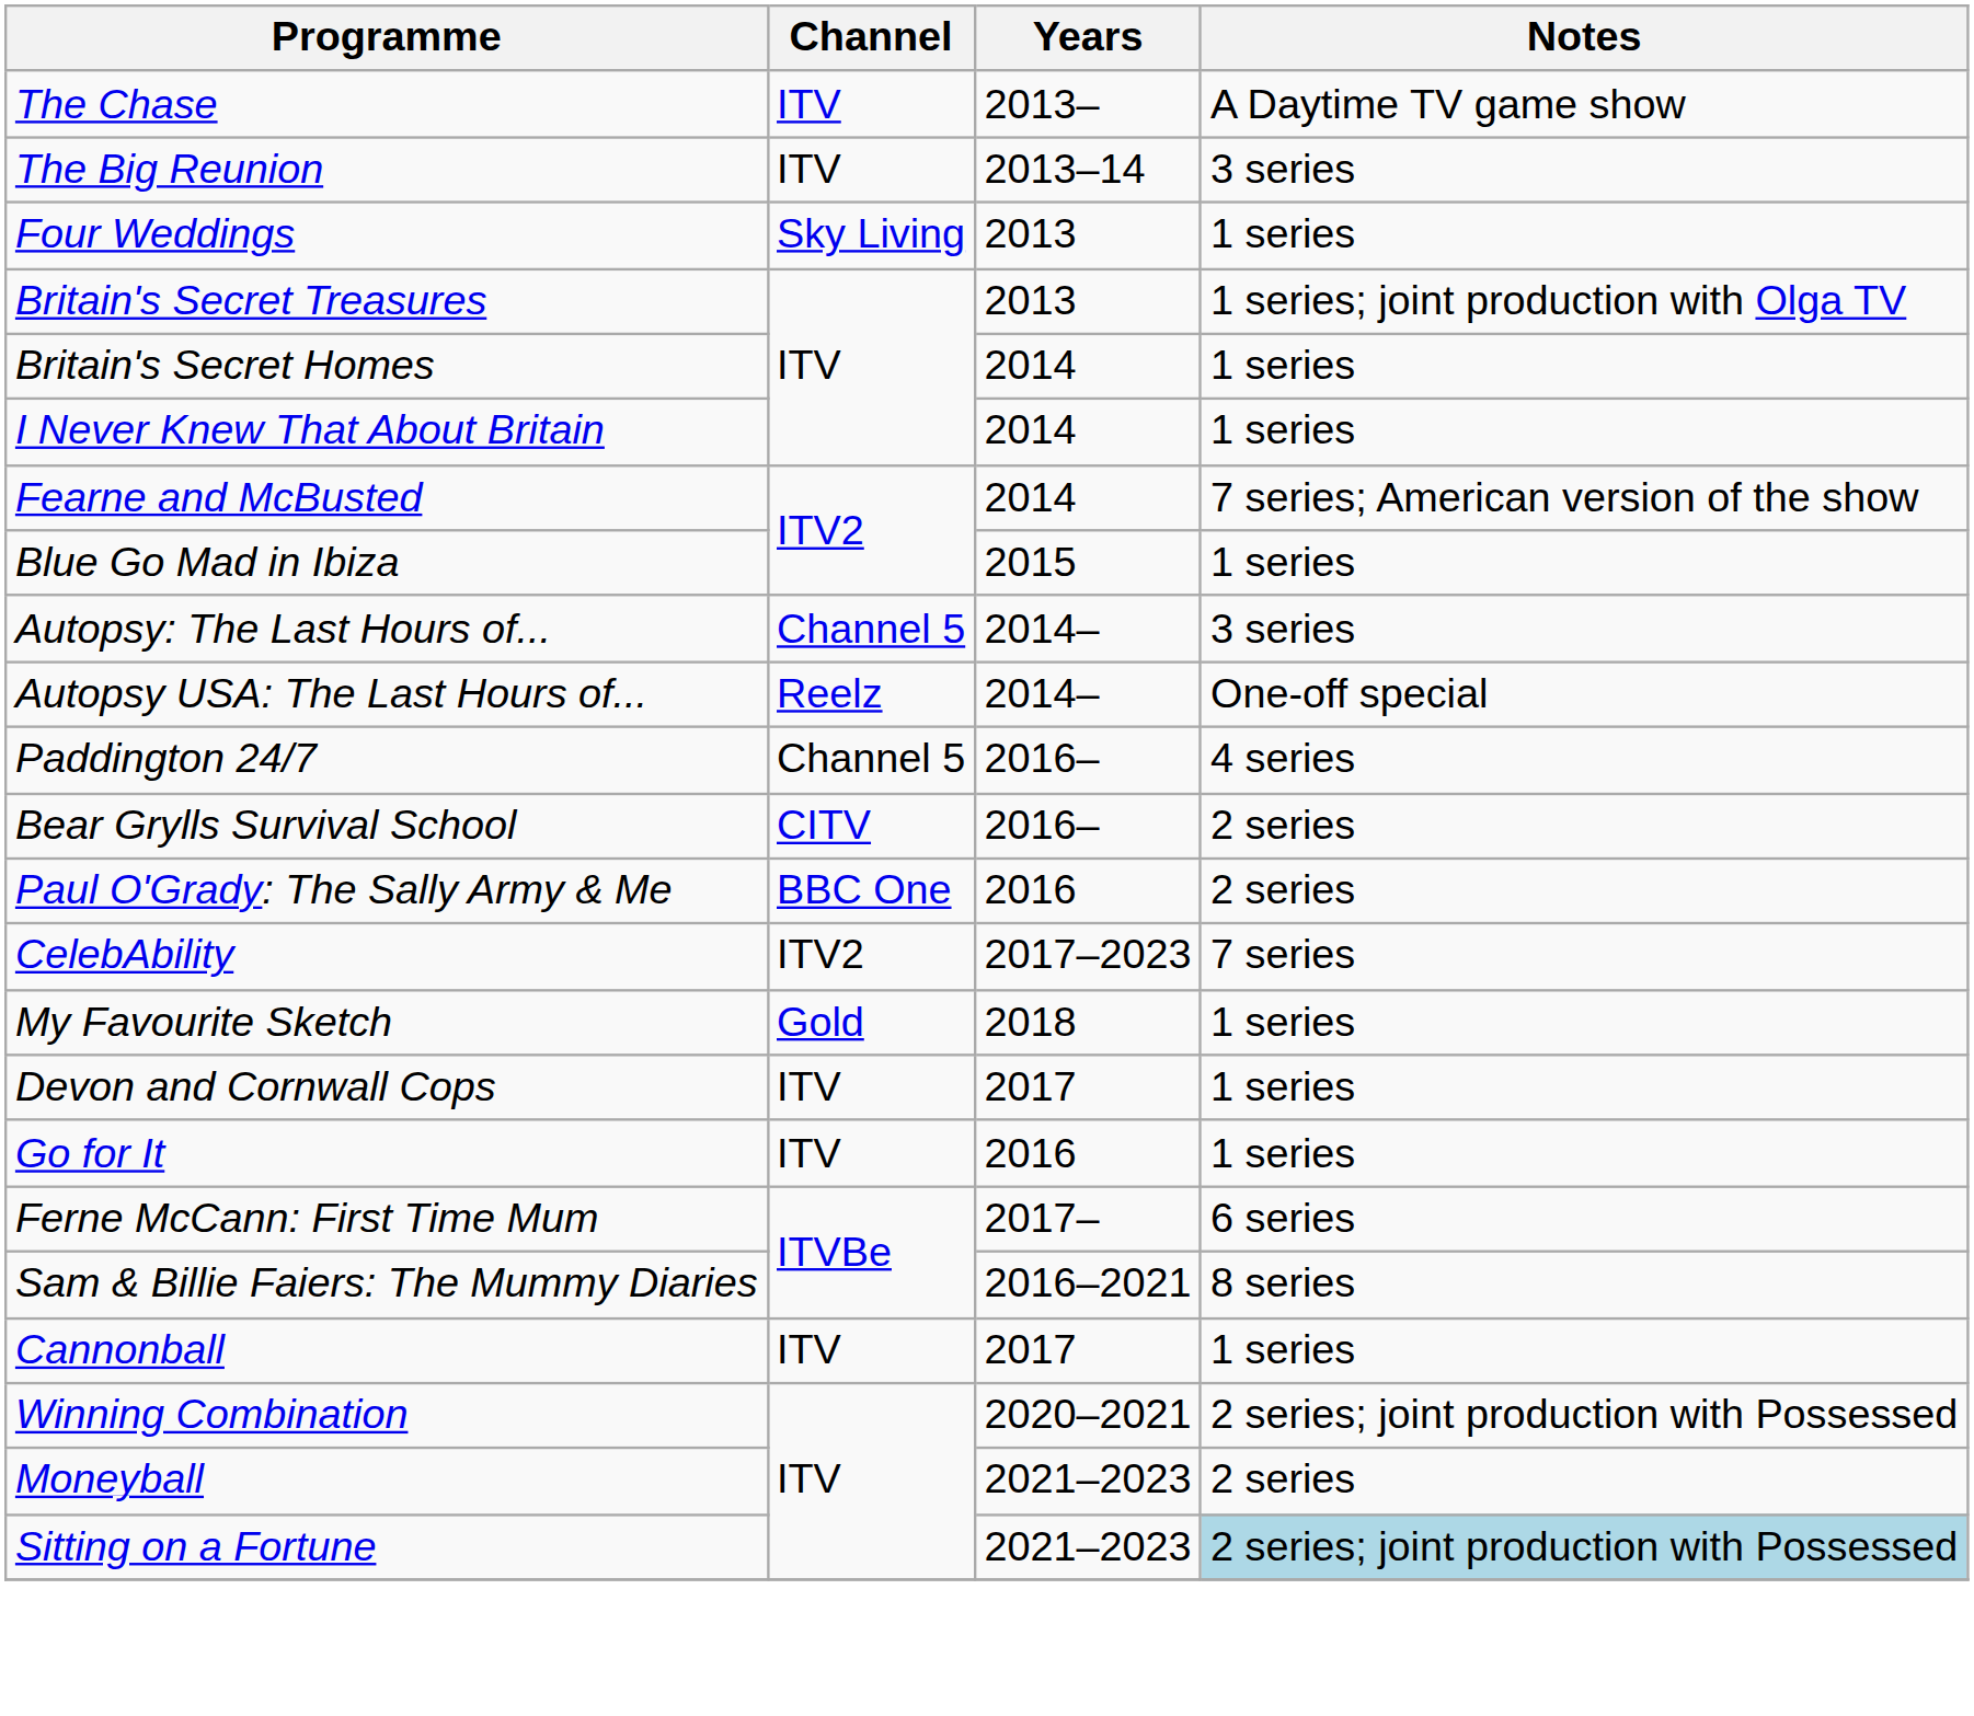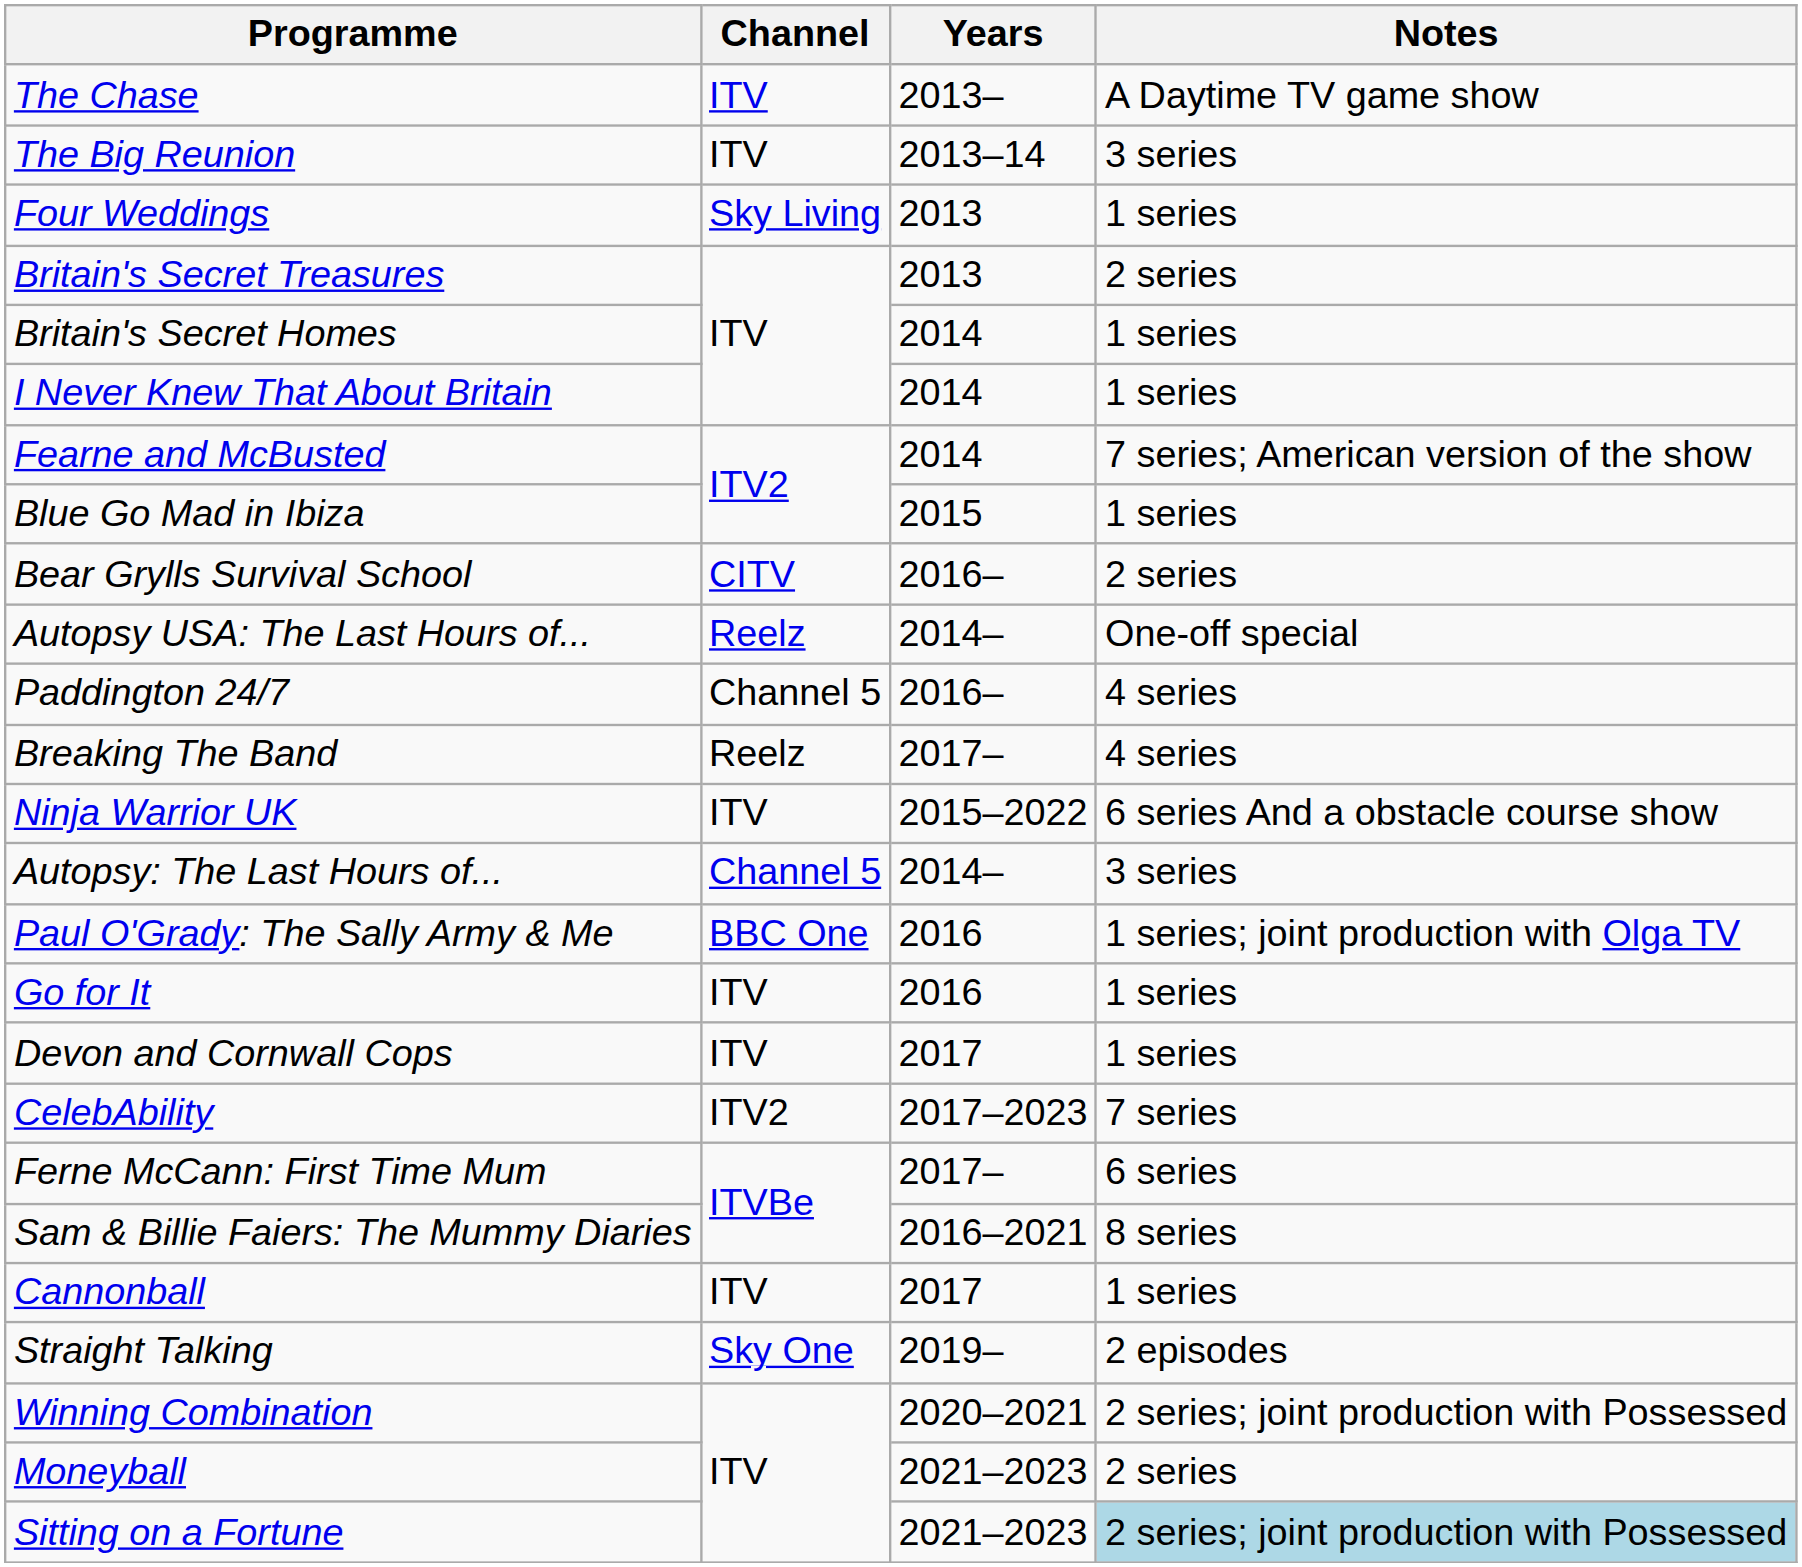Britain's Secret Treasures | Notes: 1 series; joint production with Olga TV -> 2 series
rows swapped: Autopsy: The Last Hours of... <-> Bear Grylls Survival School
+ row: Breaking The Band | Reelz | 2017– | 4 series
+ row: Ninja Warrior UK | ITV | 2015–2022 | 6 series And a obstacle course show
Paul O'Grady: The Sally Army & Me | Notes: 2 series -> 1 series; joint production with Olga TV
rows swapped: Go for It <-> CelebAbility
- row: My Favourite Sketch | Gold | 2018 | 1 series
+ row: Straight Talking | Sky One | 2019– | 2 episodes
